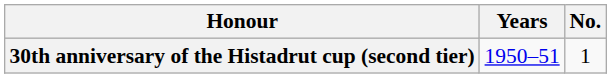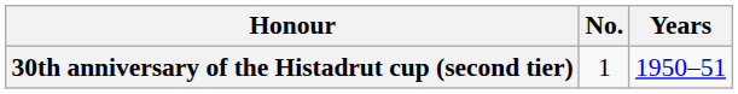columns swapped: No. <-> Years
